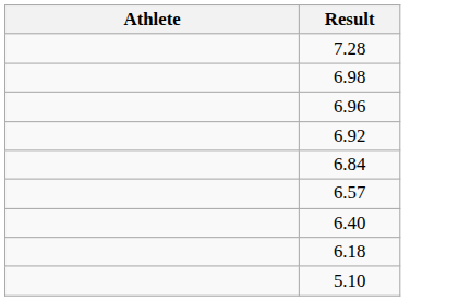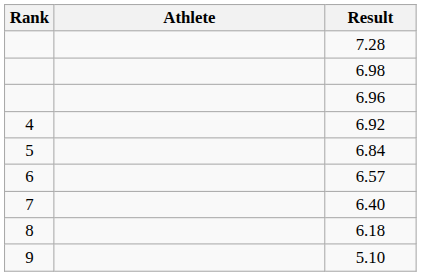+ column: Rank | 4 | 5 | 6 | 7 | 8 | 9
